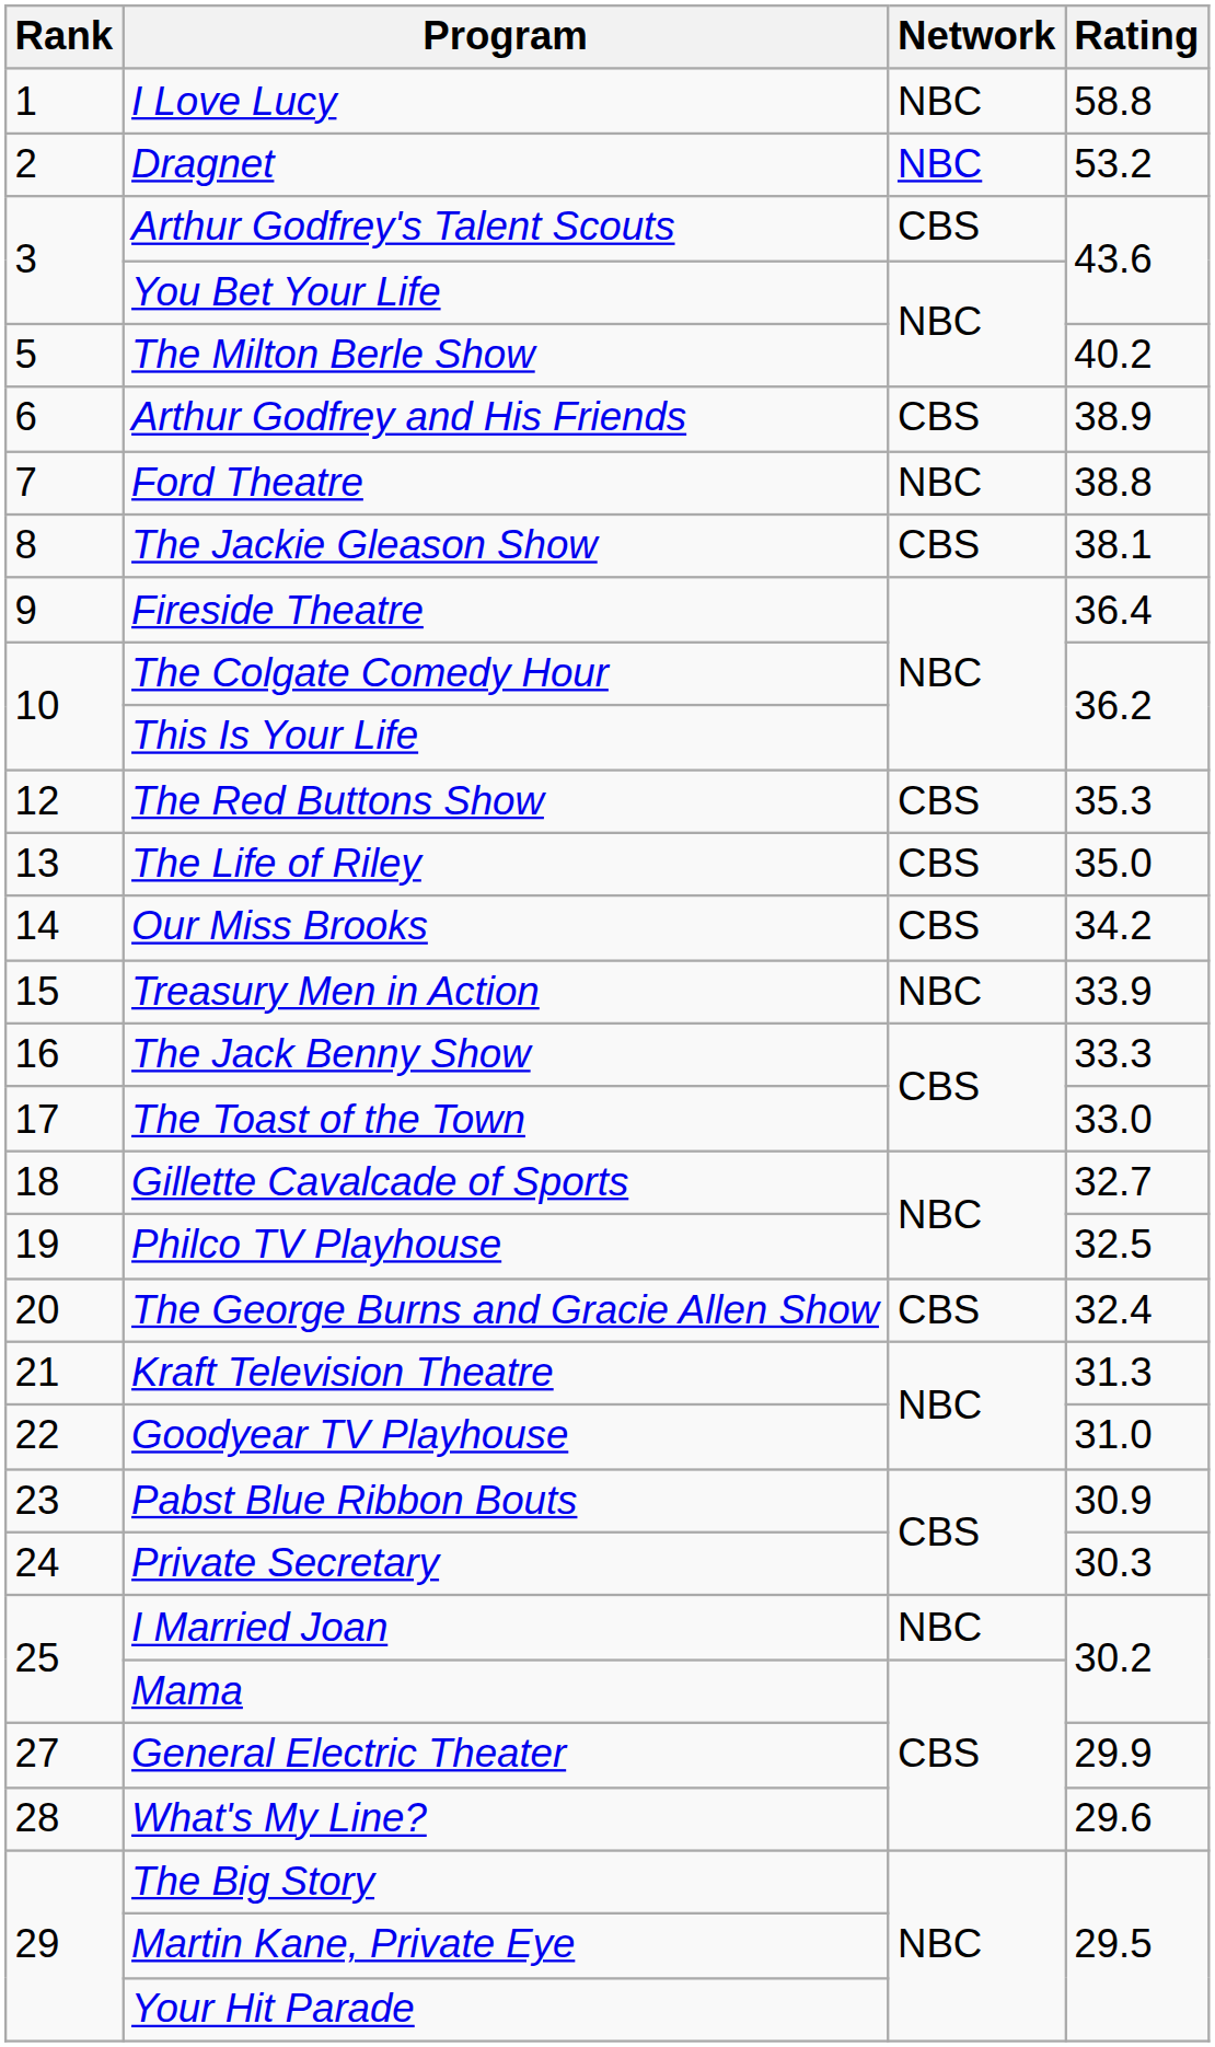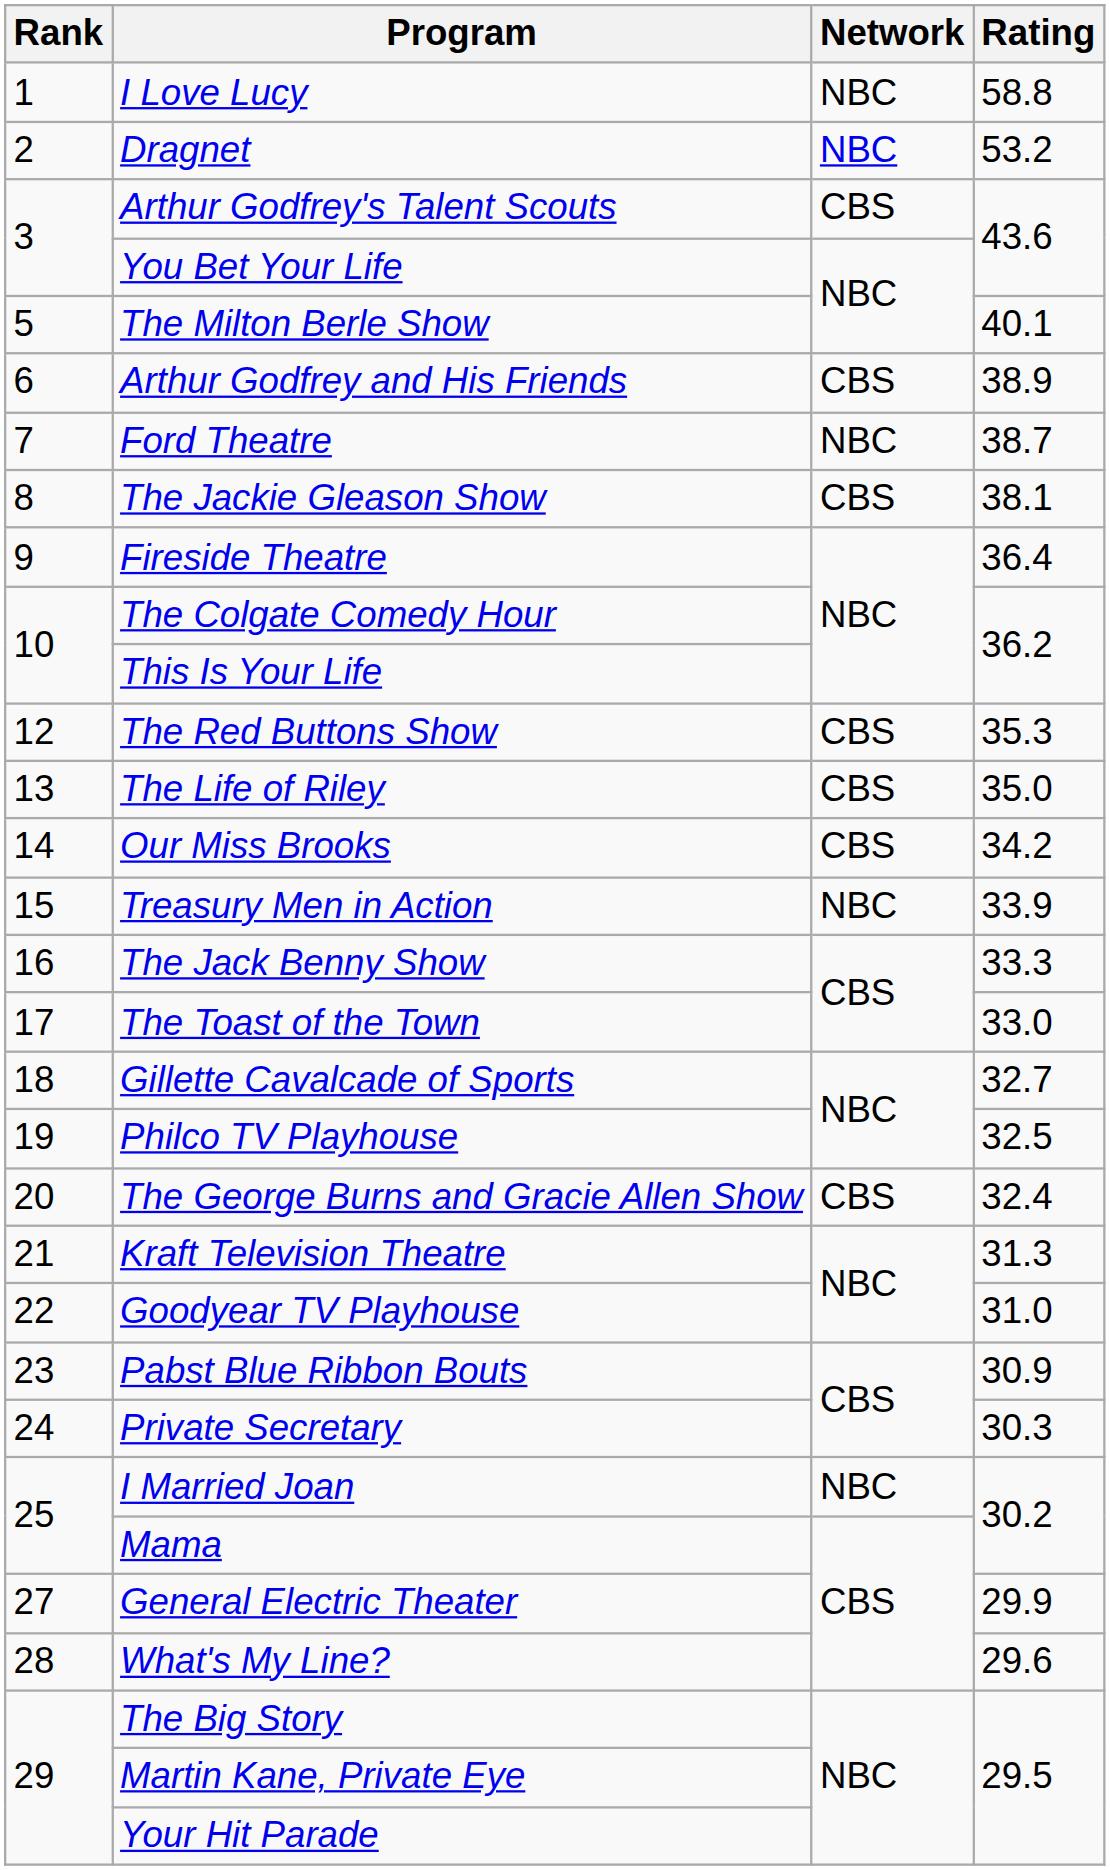The Milton Berle Show | Rating: 40.2 -> 40.1
Ford Theatre | Rating: 38.8 -> 38.7
